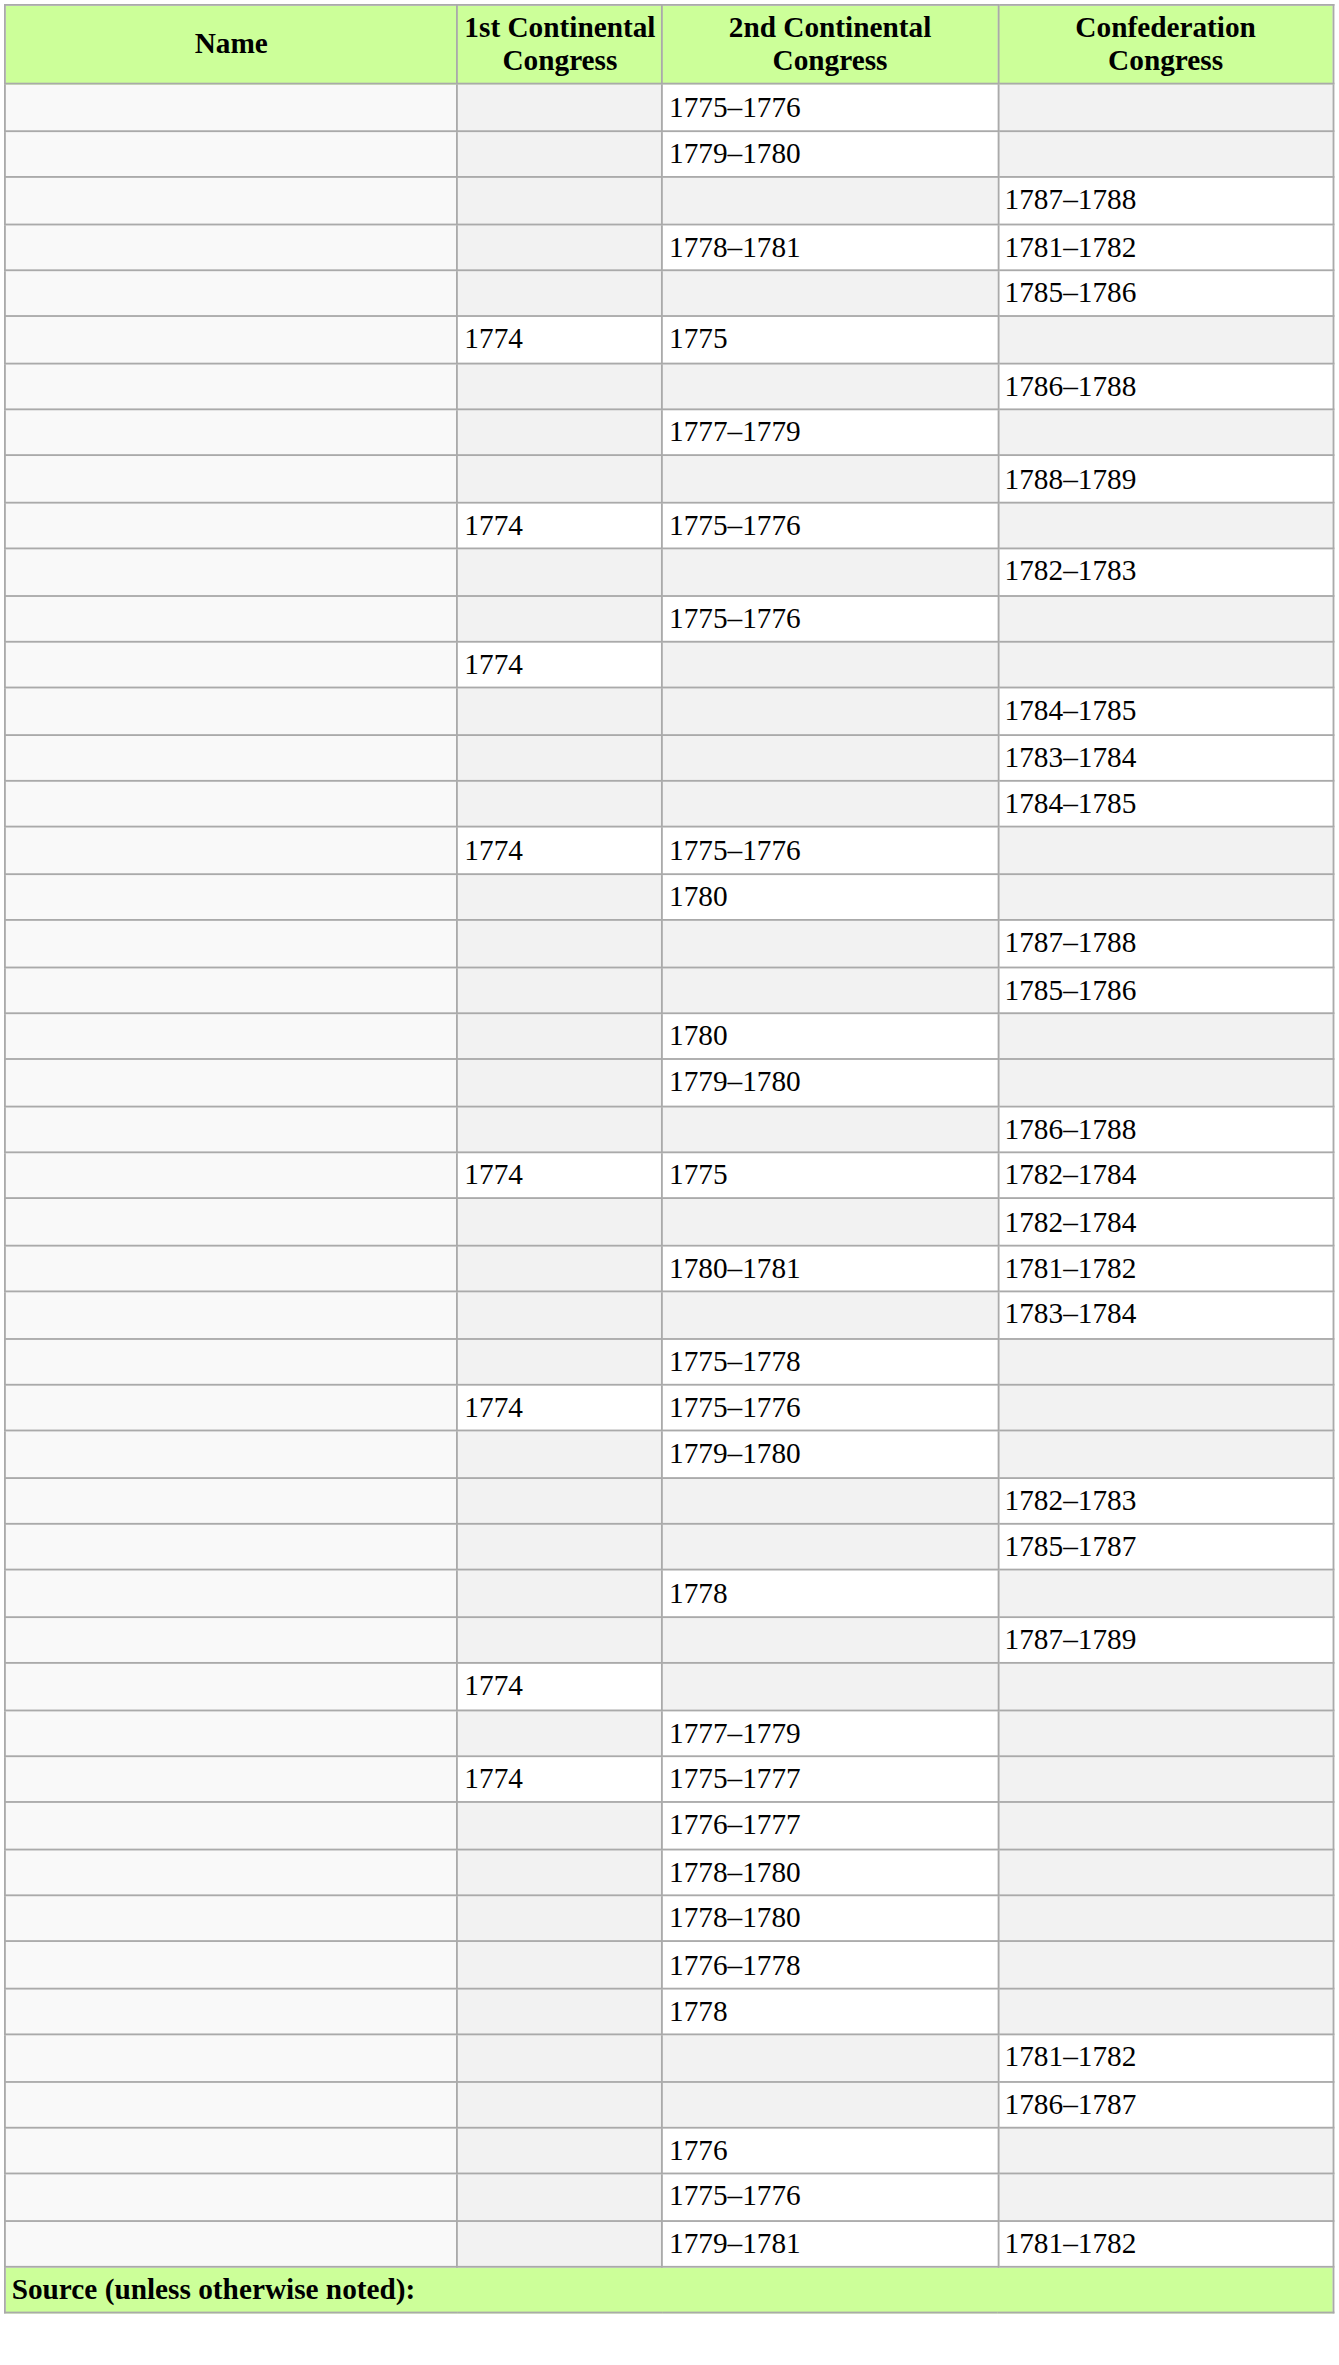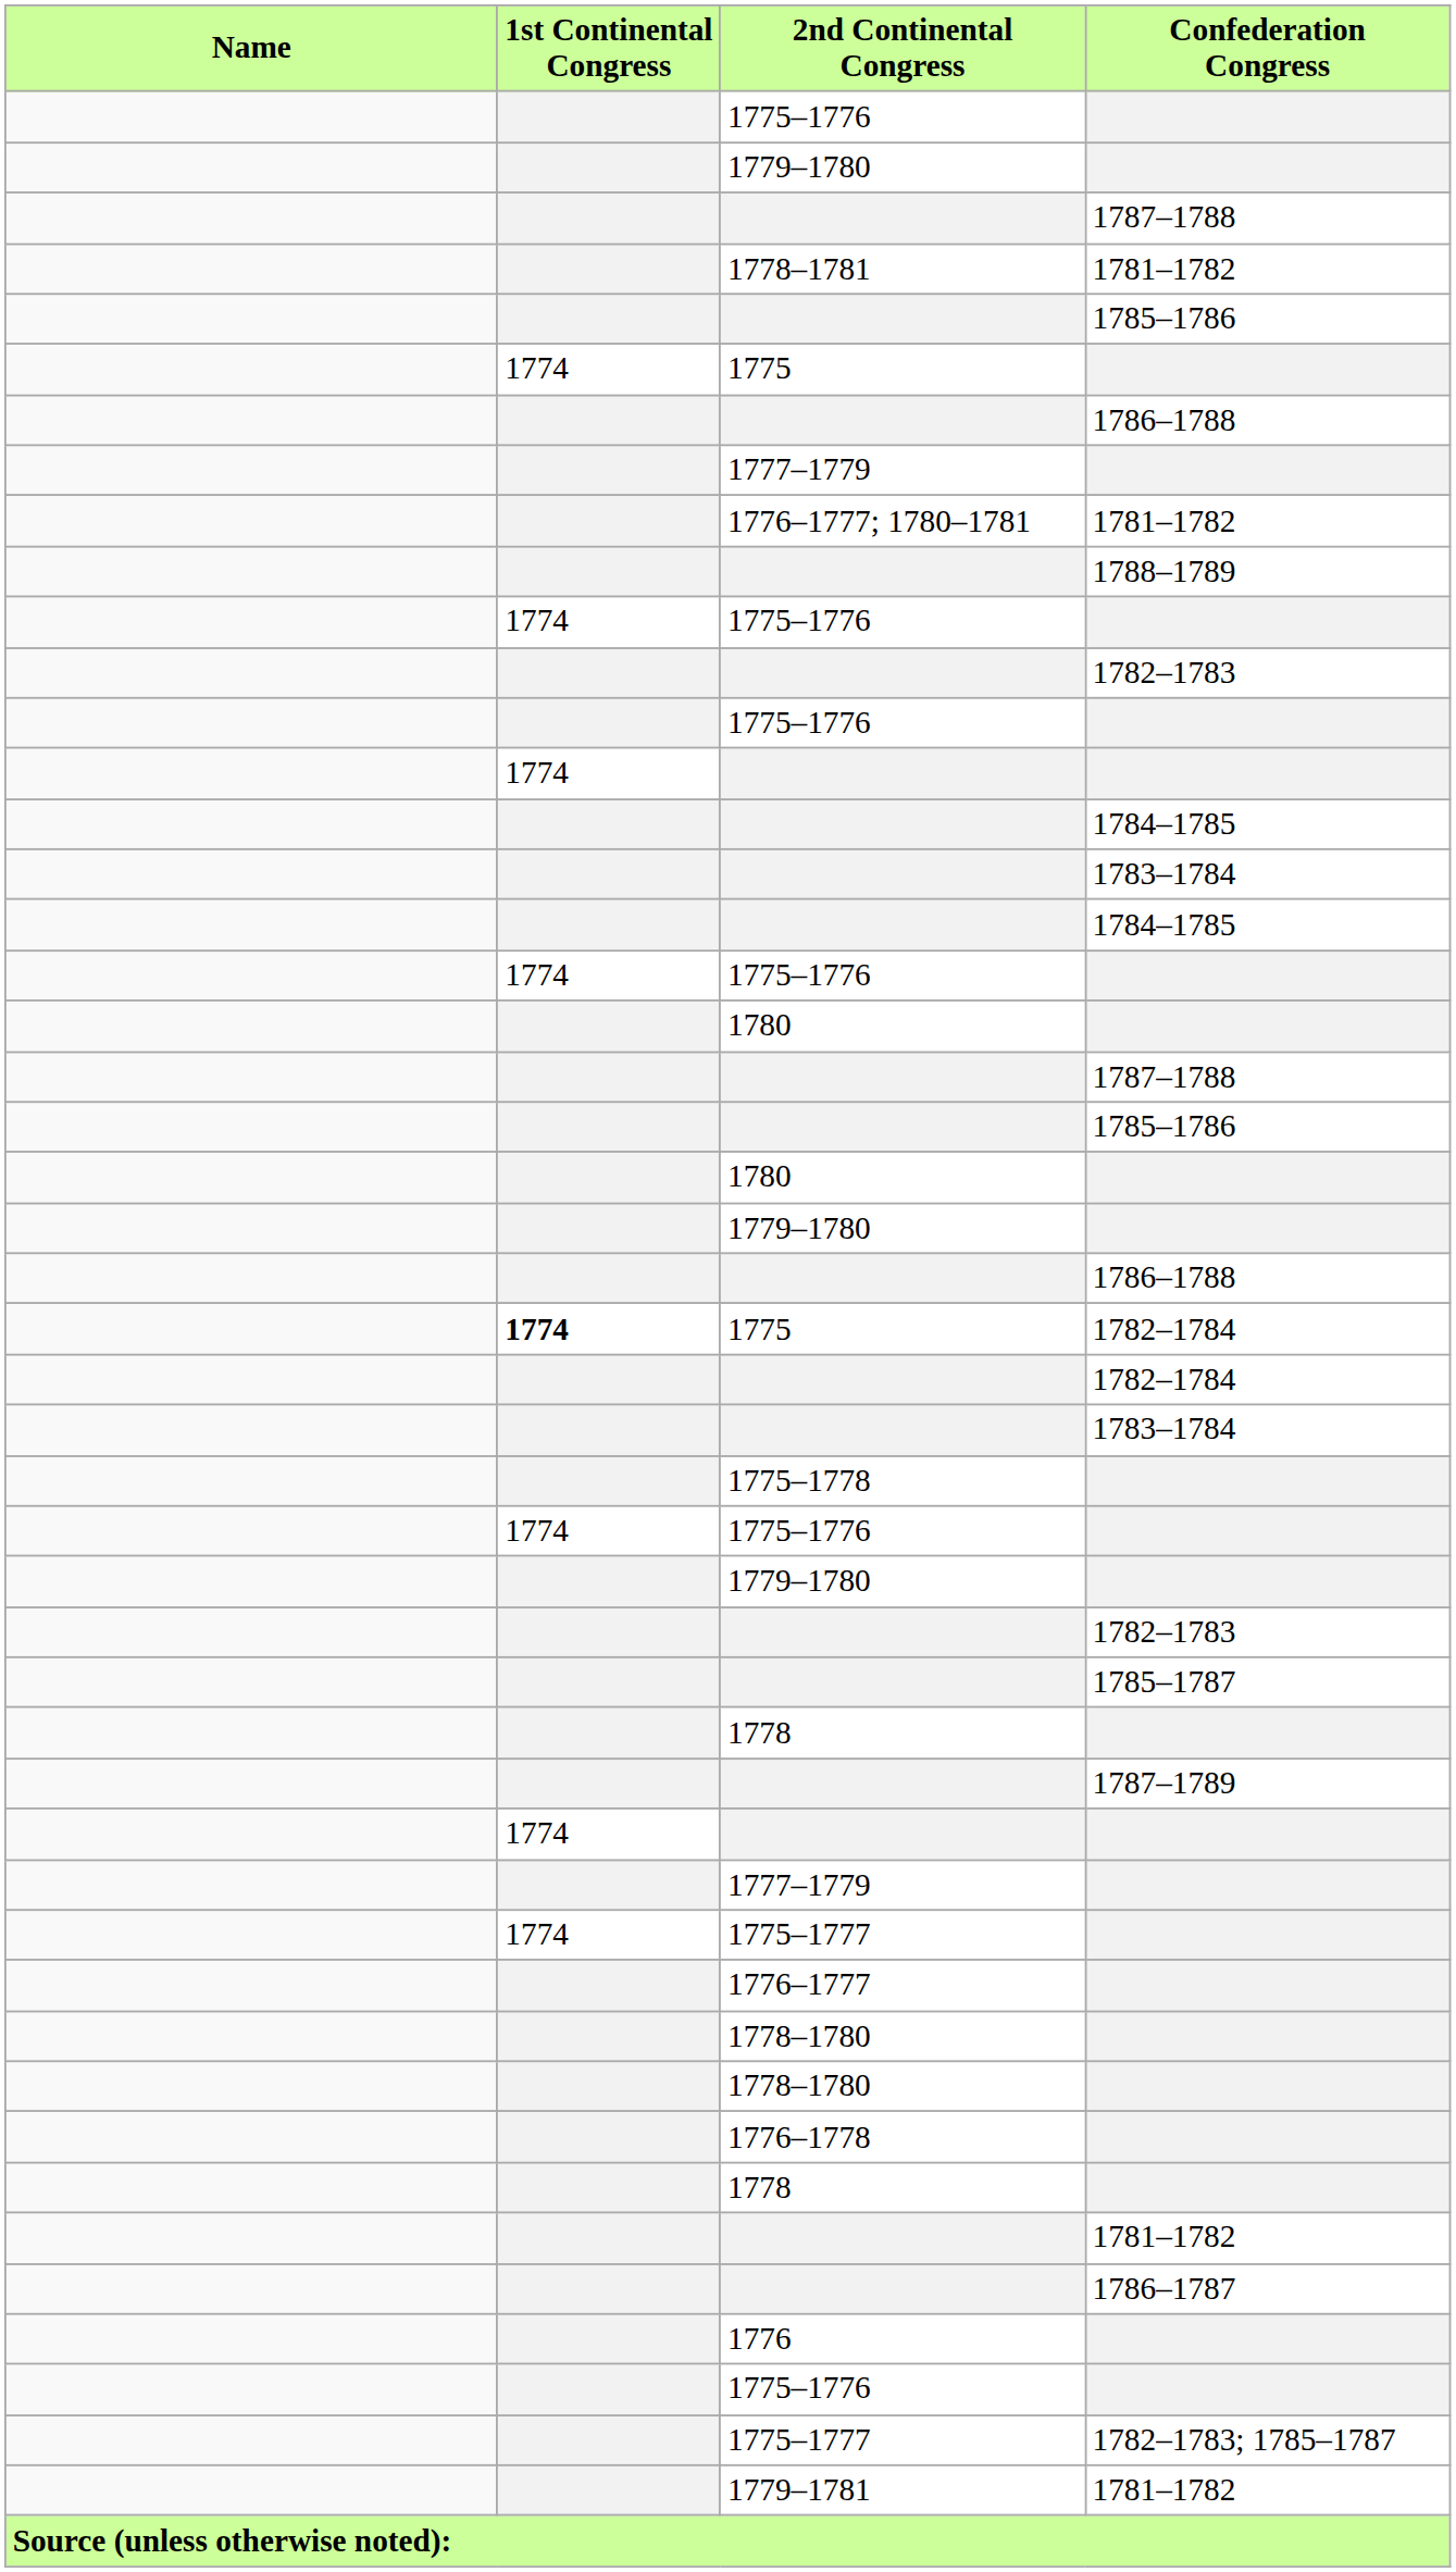+ row: 1776–1777; 1780–1781 | 1781–1782
1775 / 1782–1784 | 1st Continental Congress: normal -> bold
- row: 1780–1781 | 1781–1782
+ row: 1775–1777 | 1782–1783; 1785–1787
